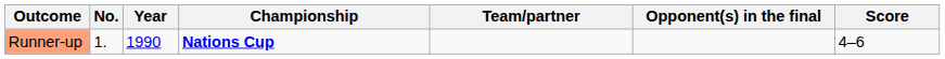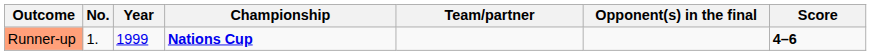Runner-up | Year: 1990 -> 1999
Runner-up | Score: normal -> bold
